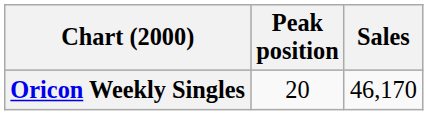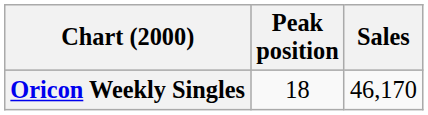Oricon Weekly Singles | Peak position: 20 -> 18
